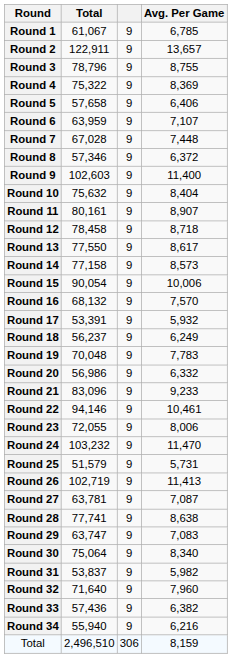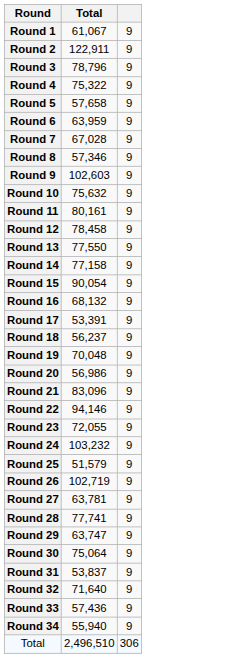- column: Avg. Per Game | 6,785 | 13,657 | 8,755 | 8,369 | 6,406 | 7,107 | 7,448 | 6,372 | 11,400 | 8,404 | 8,907 | 8,718 | 8,617 | 8,573 | 10,006 | 7,570 | 5,932 | 6,249 | 7,783 | 6,332 | 9,233 | 10,461 | 8,006 | 11,470 | 5,731 | 11,413 | 7,087 | 8,638 | 7,083 | 8,340 | 5,982 | 7,960 | 6,382 | 6,216 | 8,159
